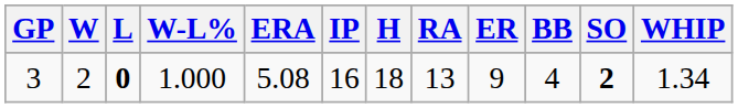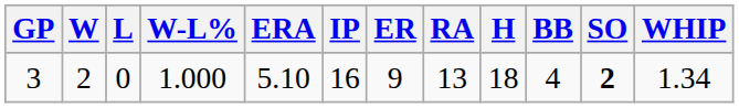columns swapped: H <-> ER
3 | L: bold -> normal
3 | ERA: 5.08 -> 5.10
